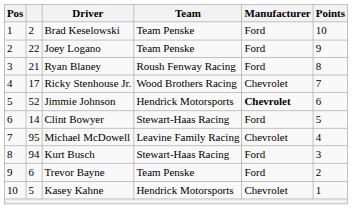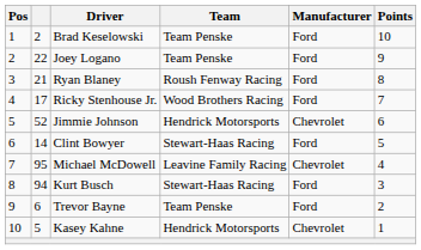Ricky Stenhouse Jr. | Manufacturer: Chevrolet -> Ford
Jimmie Johnson | Manufacturer: bold -> normal
